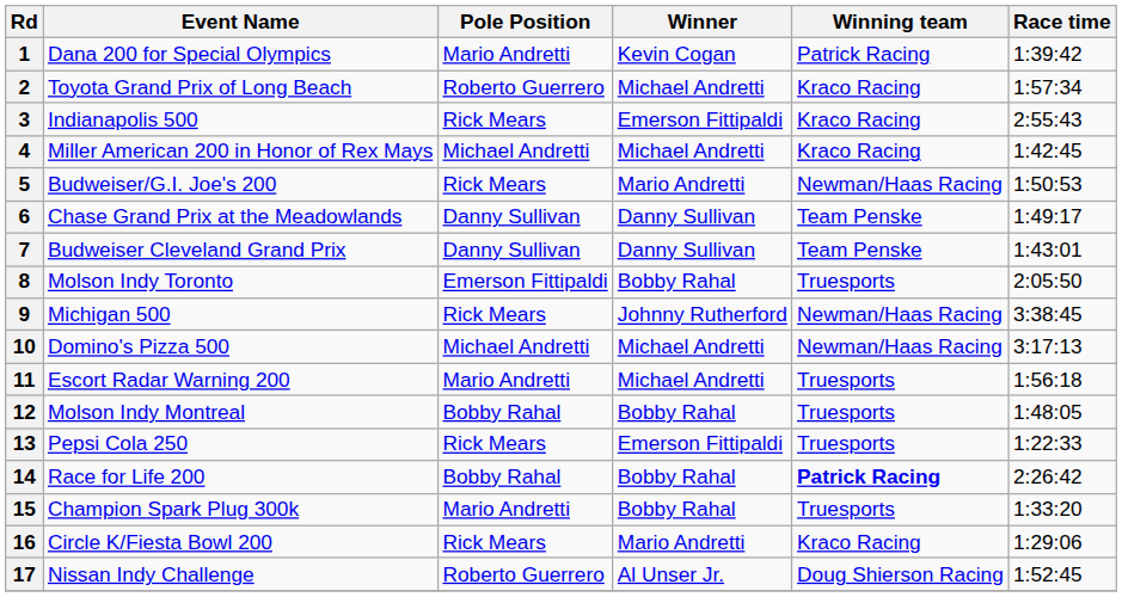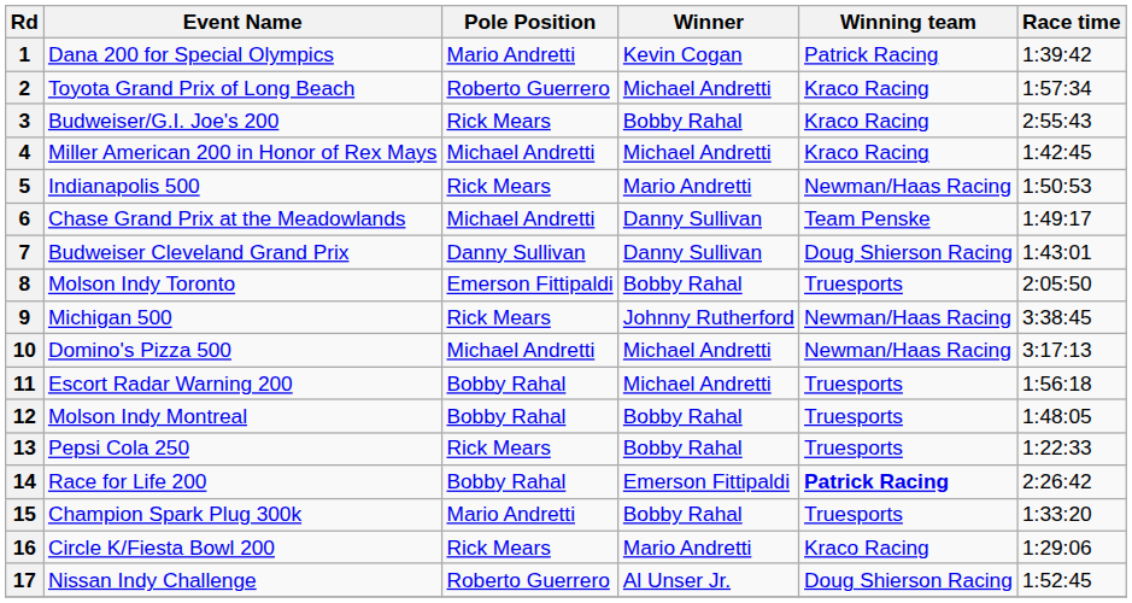3 | Event Name: Indianapolis 500 -> Budweiser/G.I. Joe's 200
3 | Winner: Emerson Fittipaldi -> Bobby Rahal
5 | Event Name: Budweiser/G.I. Joe's 200 -> Indianapolis 500
6 | Pole Position: Danny Sullivan -> Michael Andretti
7 | Winning team: Team Penske -> Doug Shierson Racing
11 | Pole Position: Mario Andretti -> Bobby Rahal
13 | Winner: Emerson Fittipaldi -> Bobby Rahal
14 | Winner: Bobby Rahal -> Emerson Fittipaldi
